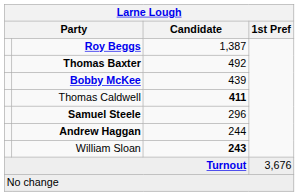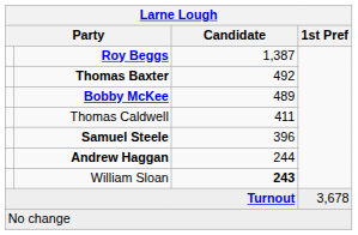Bobby McKee | Candidate: 439 -> 489
Thomas Caldwell | Candidate: bold -> normal
Samuel Steele | Candidate: 296 -> 396
Turnout | 1st Pref: 3,676 -> 3,678
